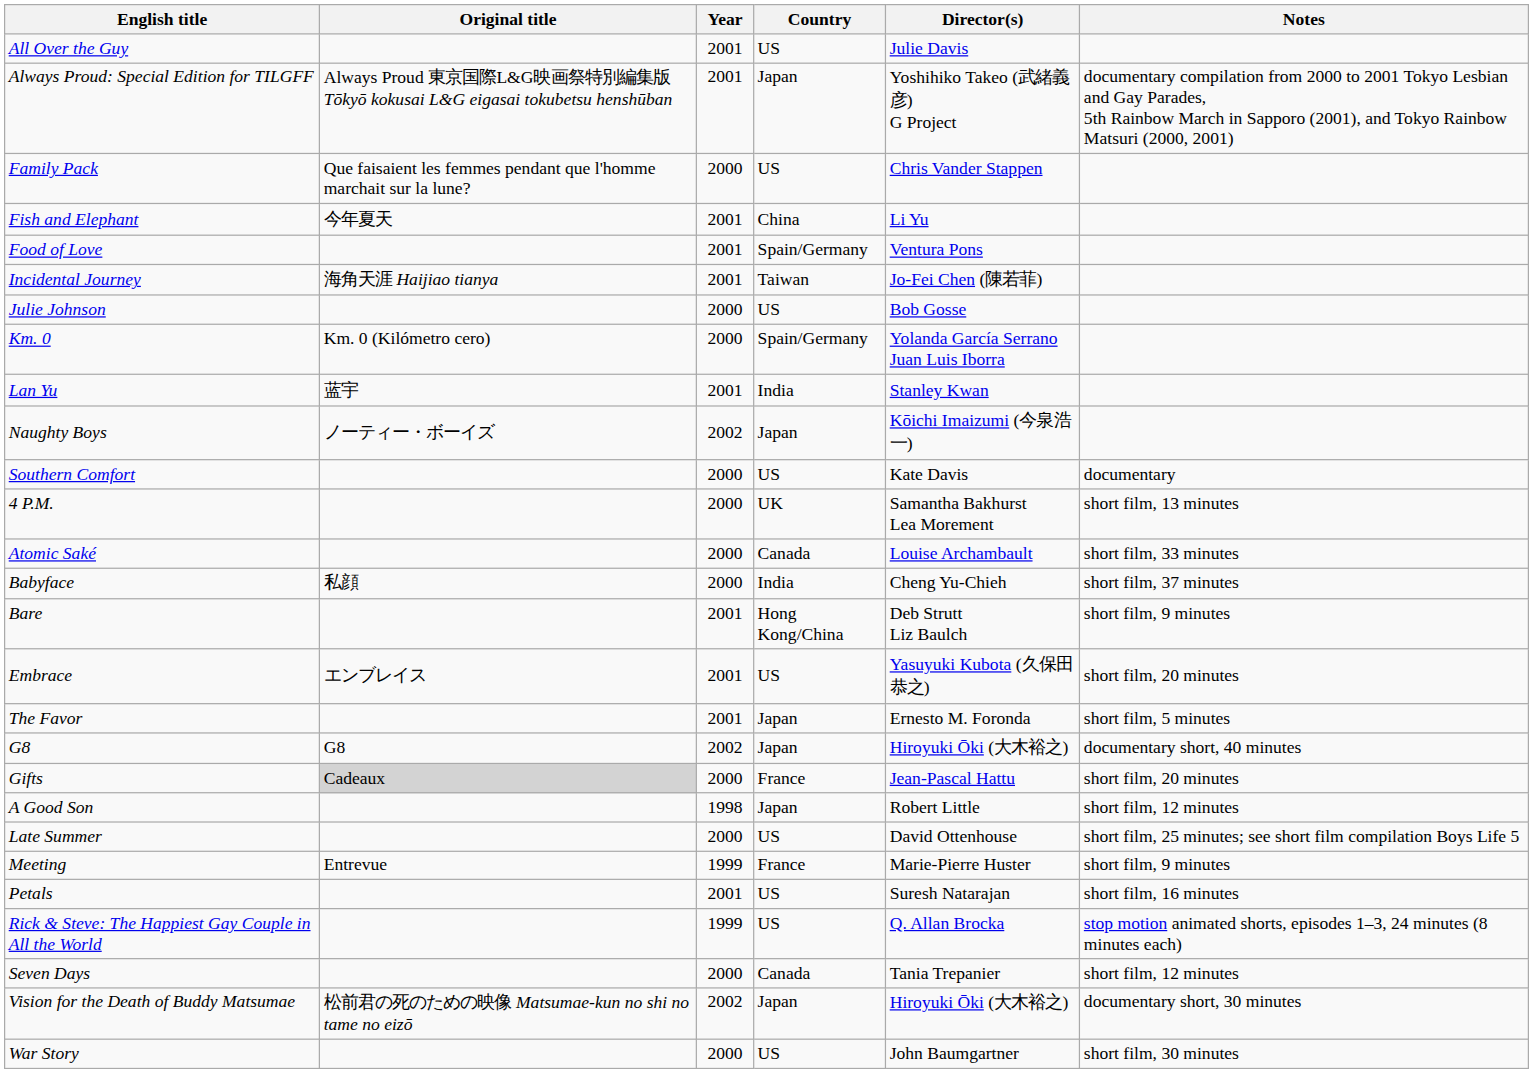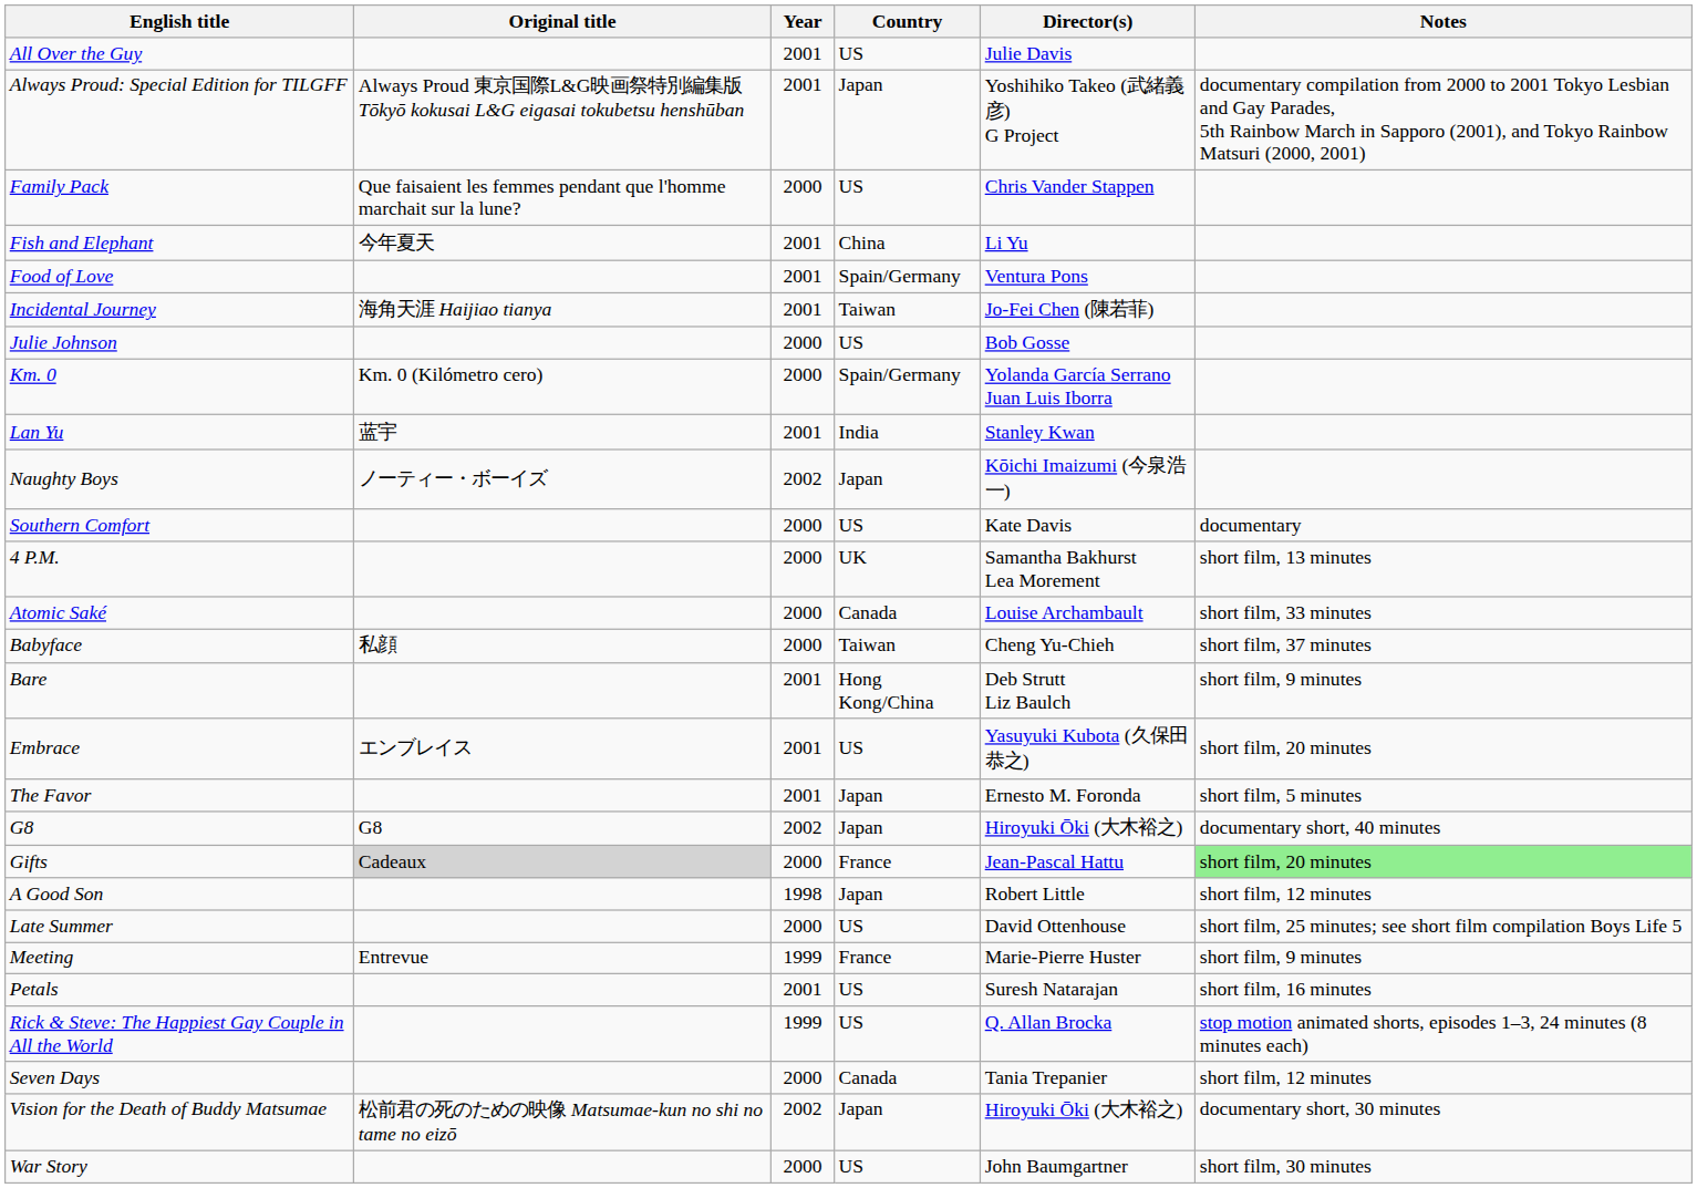Babyface | Country: India -> Taiwan
Gifts | Notes: no background -> lightgreen background
